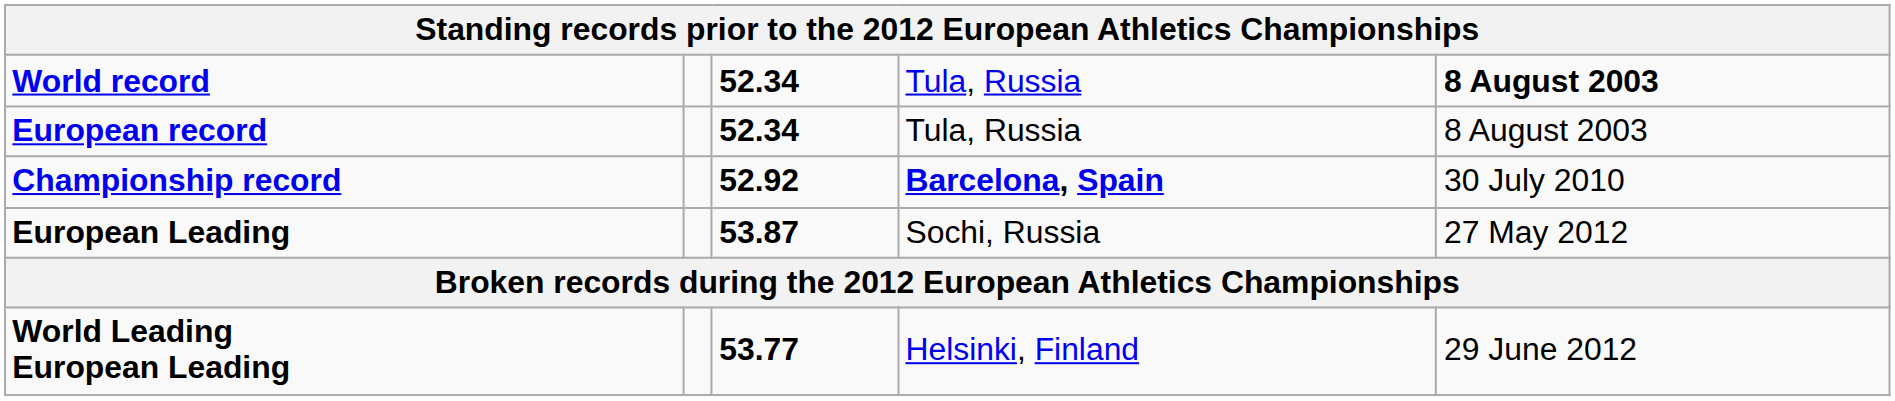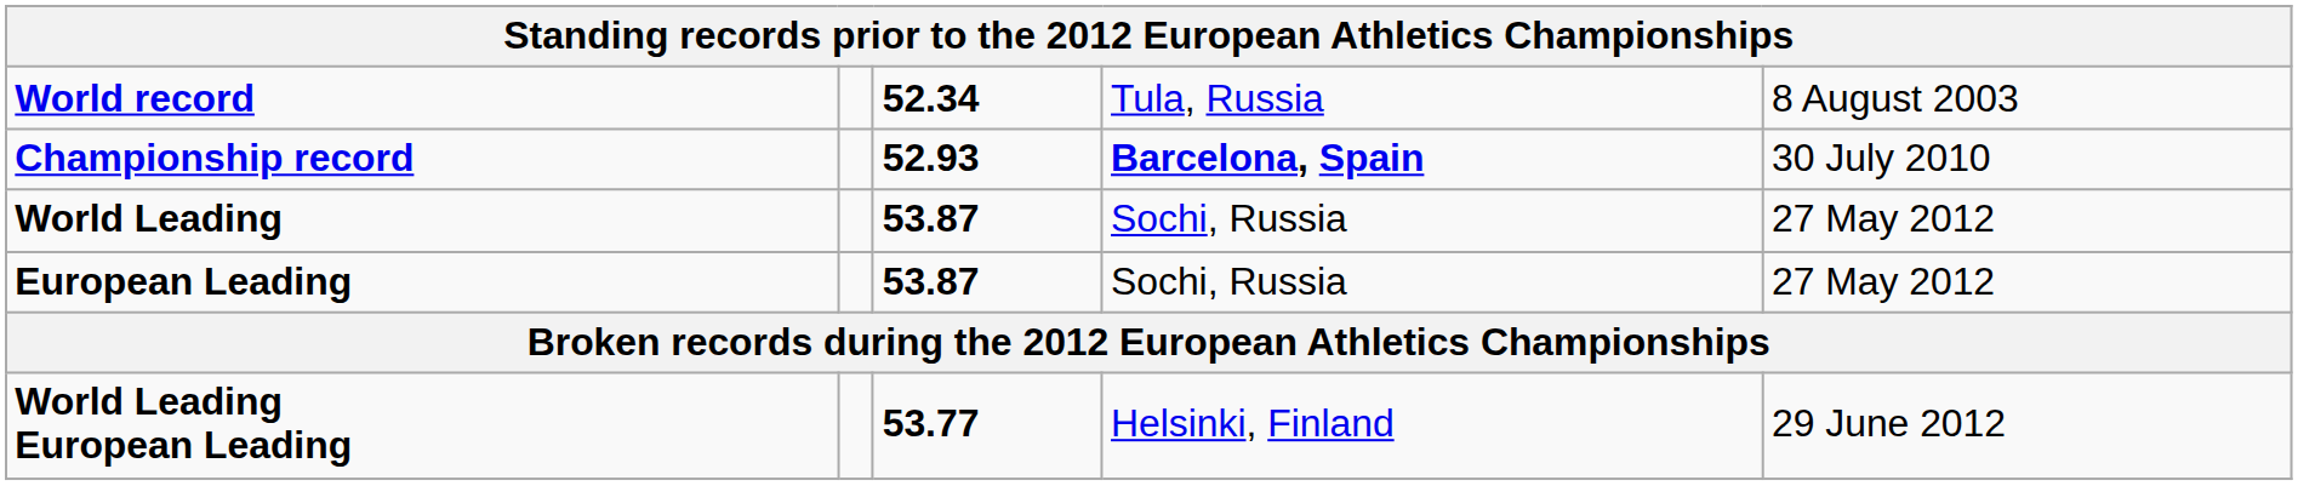World record | column 5: bold -> normal
- row: European record | 52.34 | Tula, Russia | 8 August 2003
Championship record | column 3: 52.92 -> 52.93
+ row: World Leading | 53.87 | Sochi, Russia | 27 May 2012
